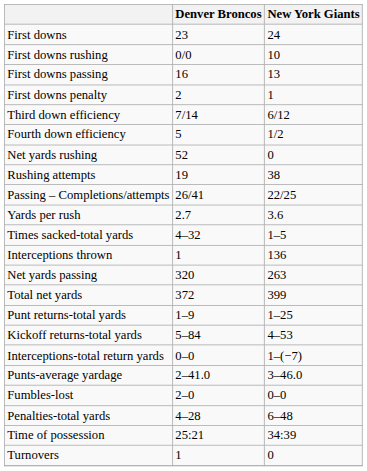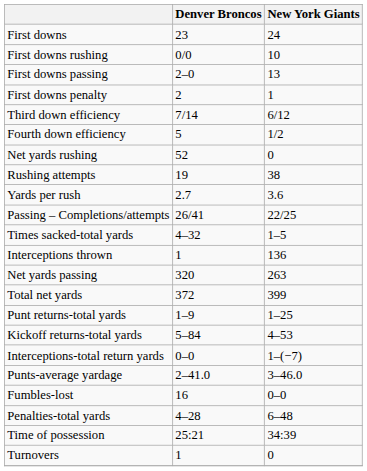First downs passing | Denver Broncos: 16 -> 2–0
rows swapped: Yards per rush <-> Passing – Completions/attempts
Fumbles-lost | Denver Broncos: 2–0 -> 16
